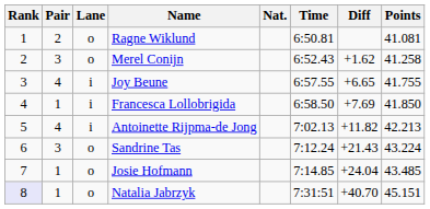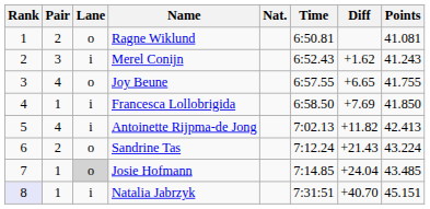Merel Conijn | Lane: o -> i
Merel Conijn | Points: 41.258 -> 41.243
Joy Beune | Lane: i -> o
Antoinette Rijpma-de Jong | Points: 42.213 -> 42.413
Sandrine Tas | Pair: 3 -> 2
Josie Hofmann | Lane: no background -> lightgrey background
Natalia Jabrzyk | Lane: o -> i
